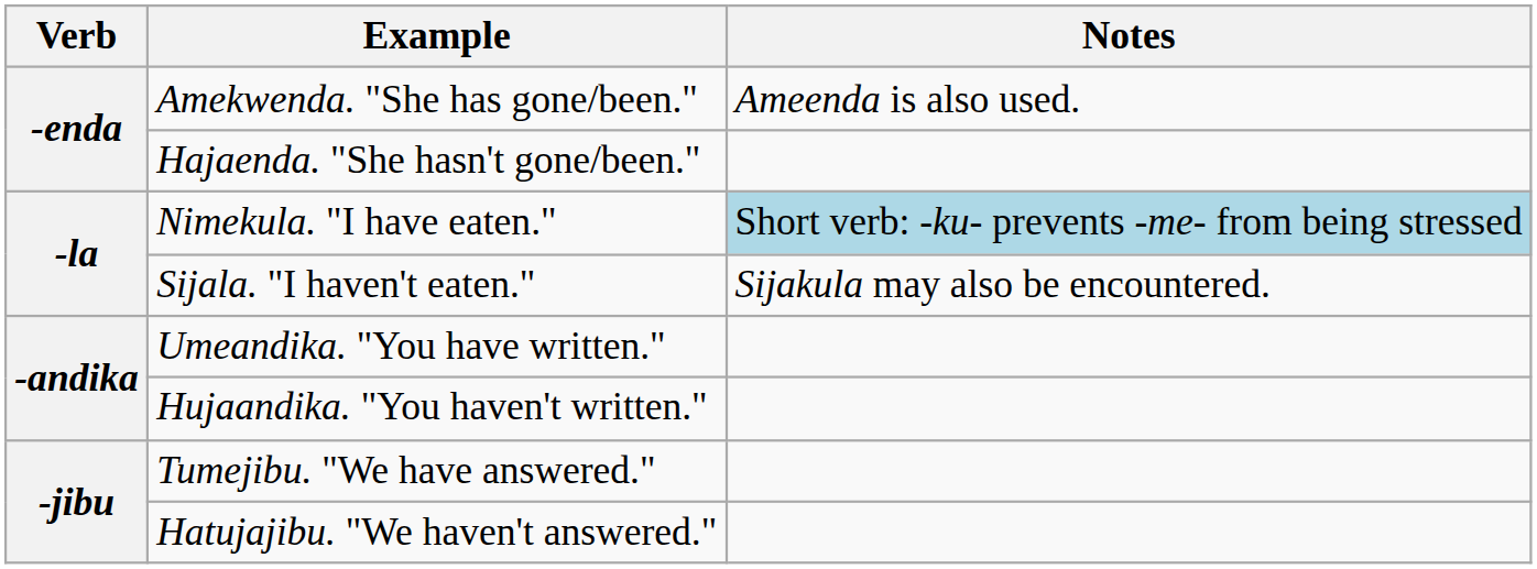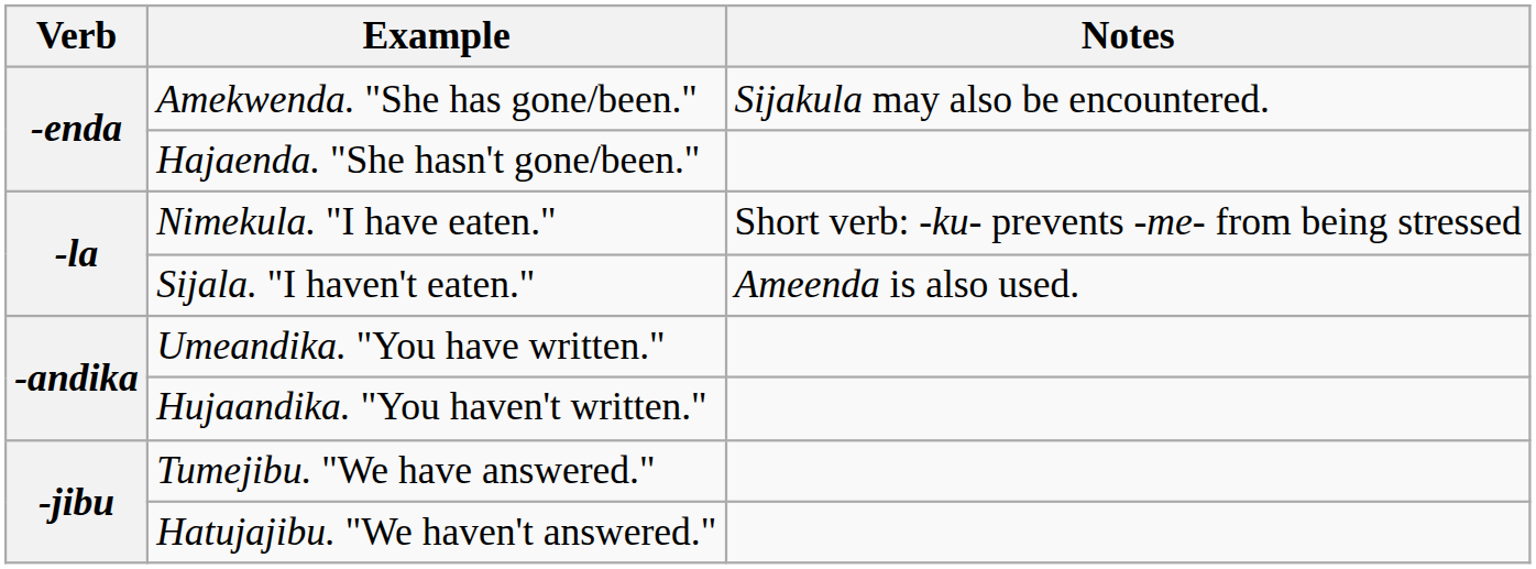Amekwenda. "She has gone/been." | Notes: Ameenda is also used. -> Sijakula may also be encountered.
Nimekula. "I have eaten." | Notes: lightblue background -> no background
Sijala. "I haven't eaten." | Notes: Sijakula may also be encountered. -> Ameenda is also used.
